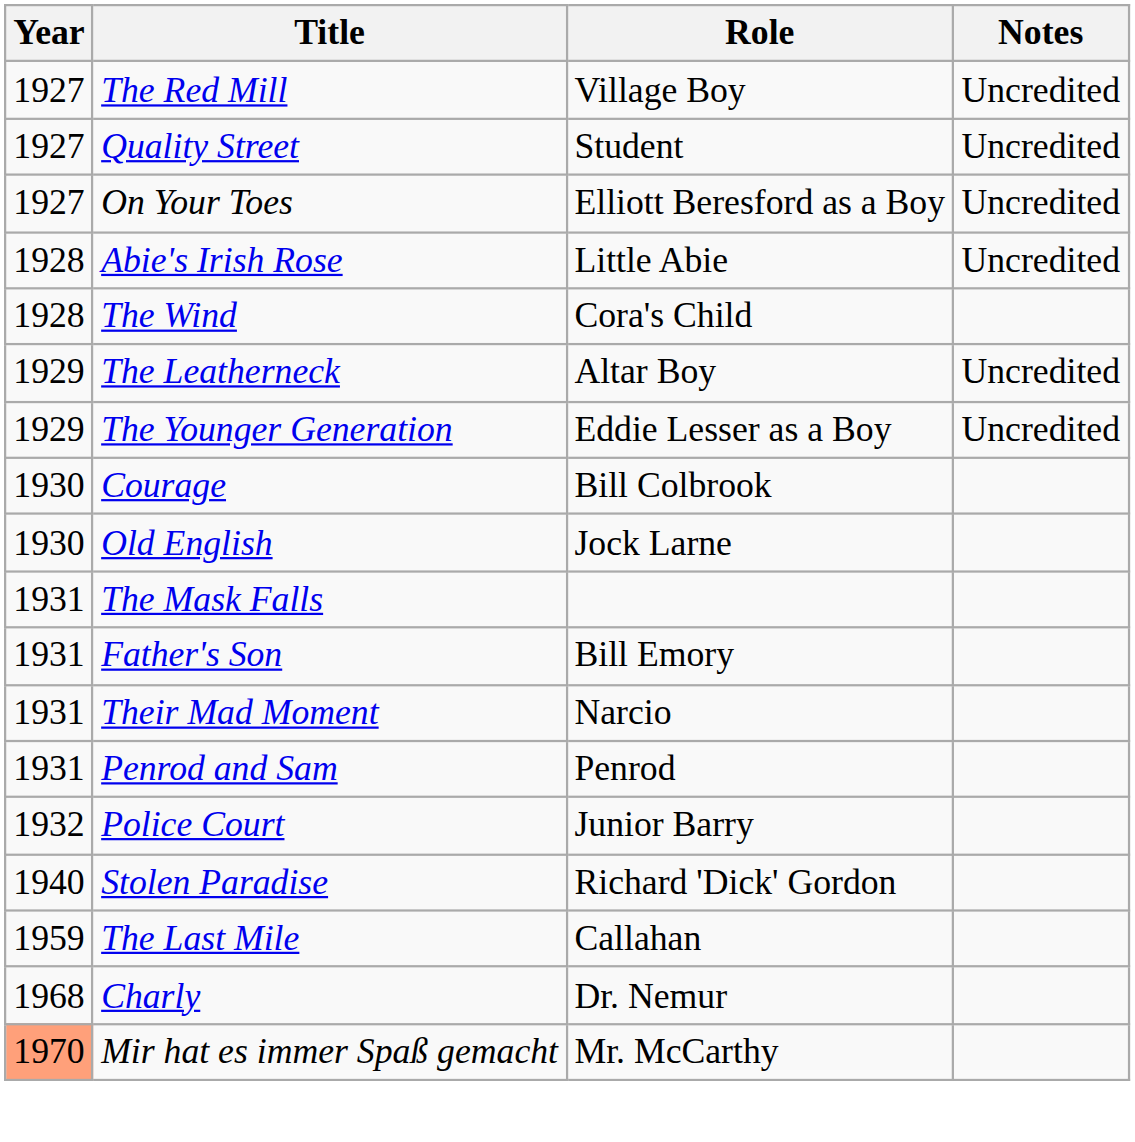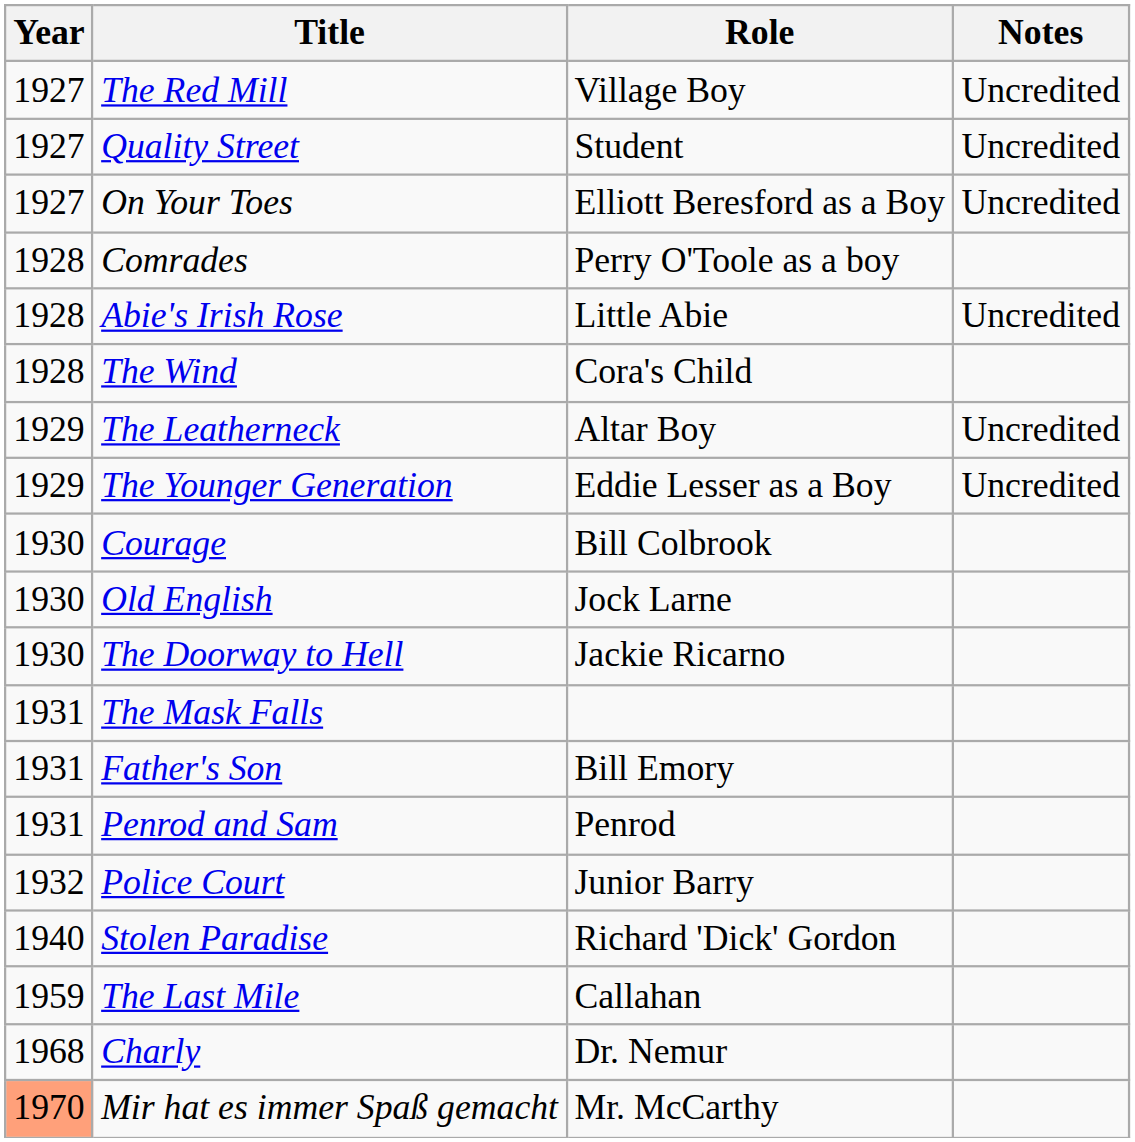+ row: 1928 | Comrades | Perry O'Toole as a boy
+ row: 1930 | The Doorway to Hell | Jackie Ricarno
- row: 1931 | Their Mad Moment | Narcio
